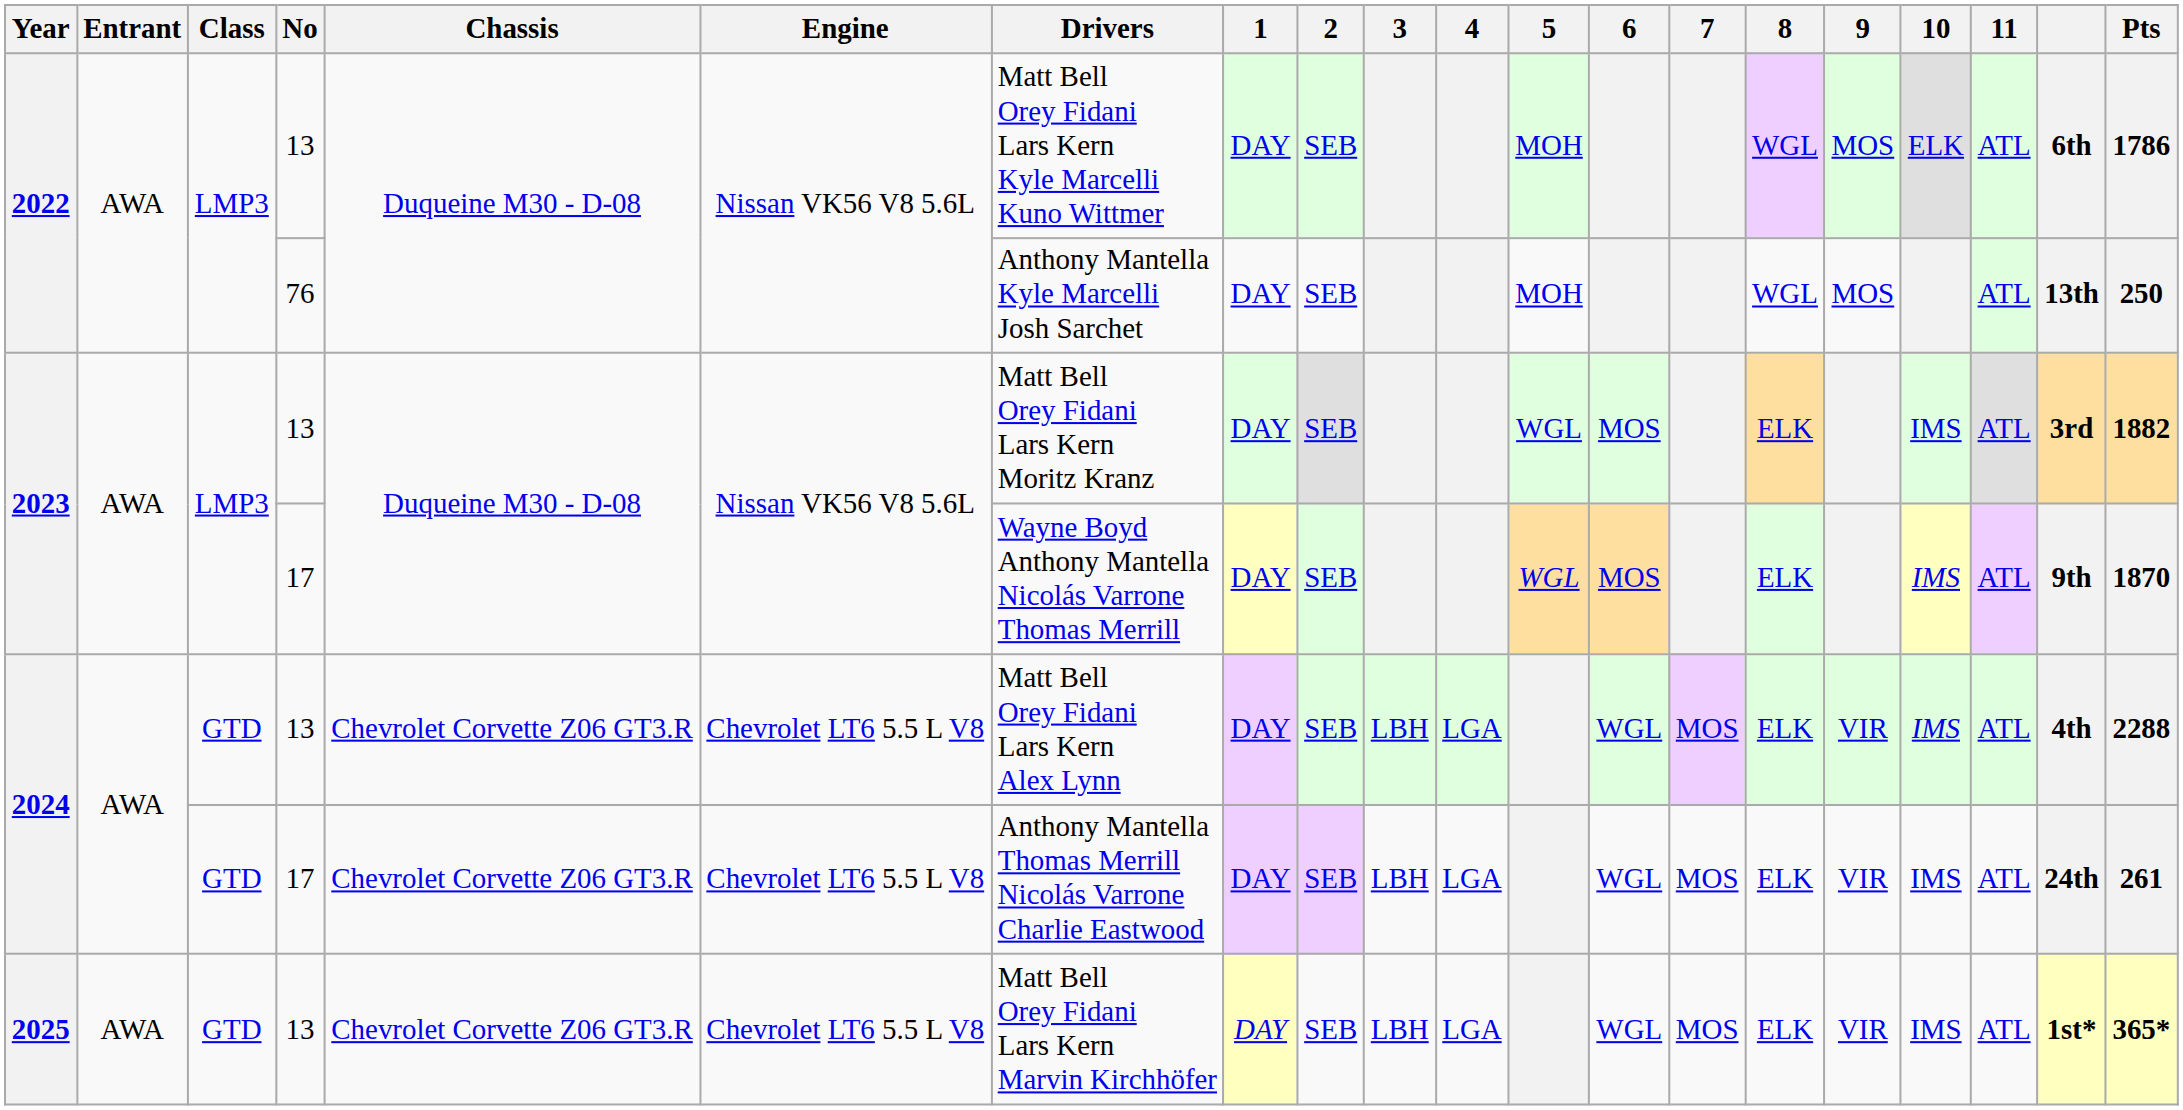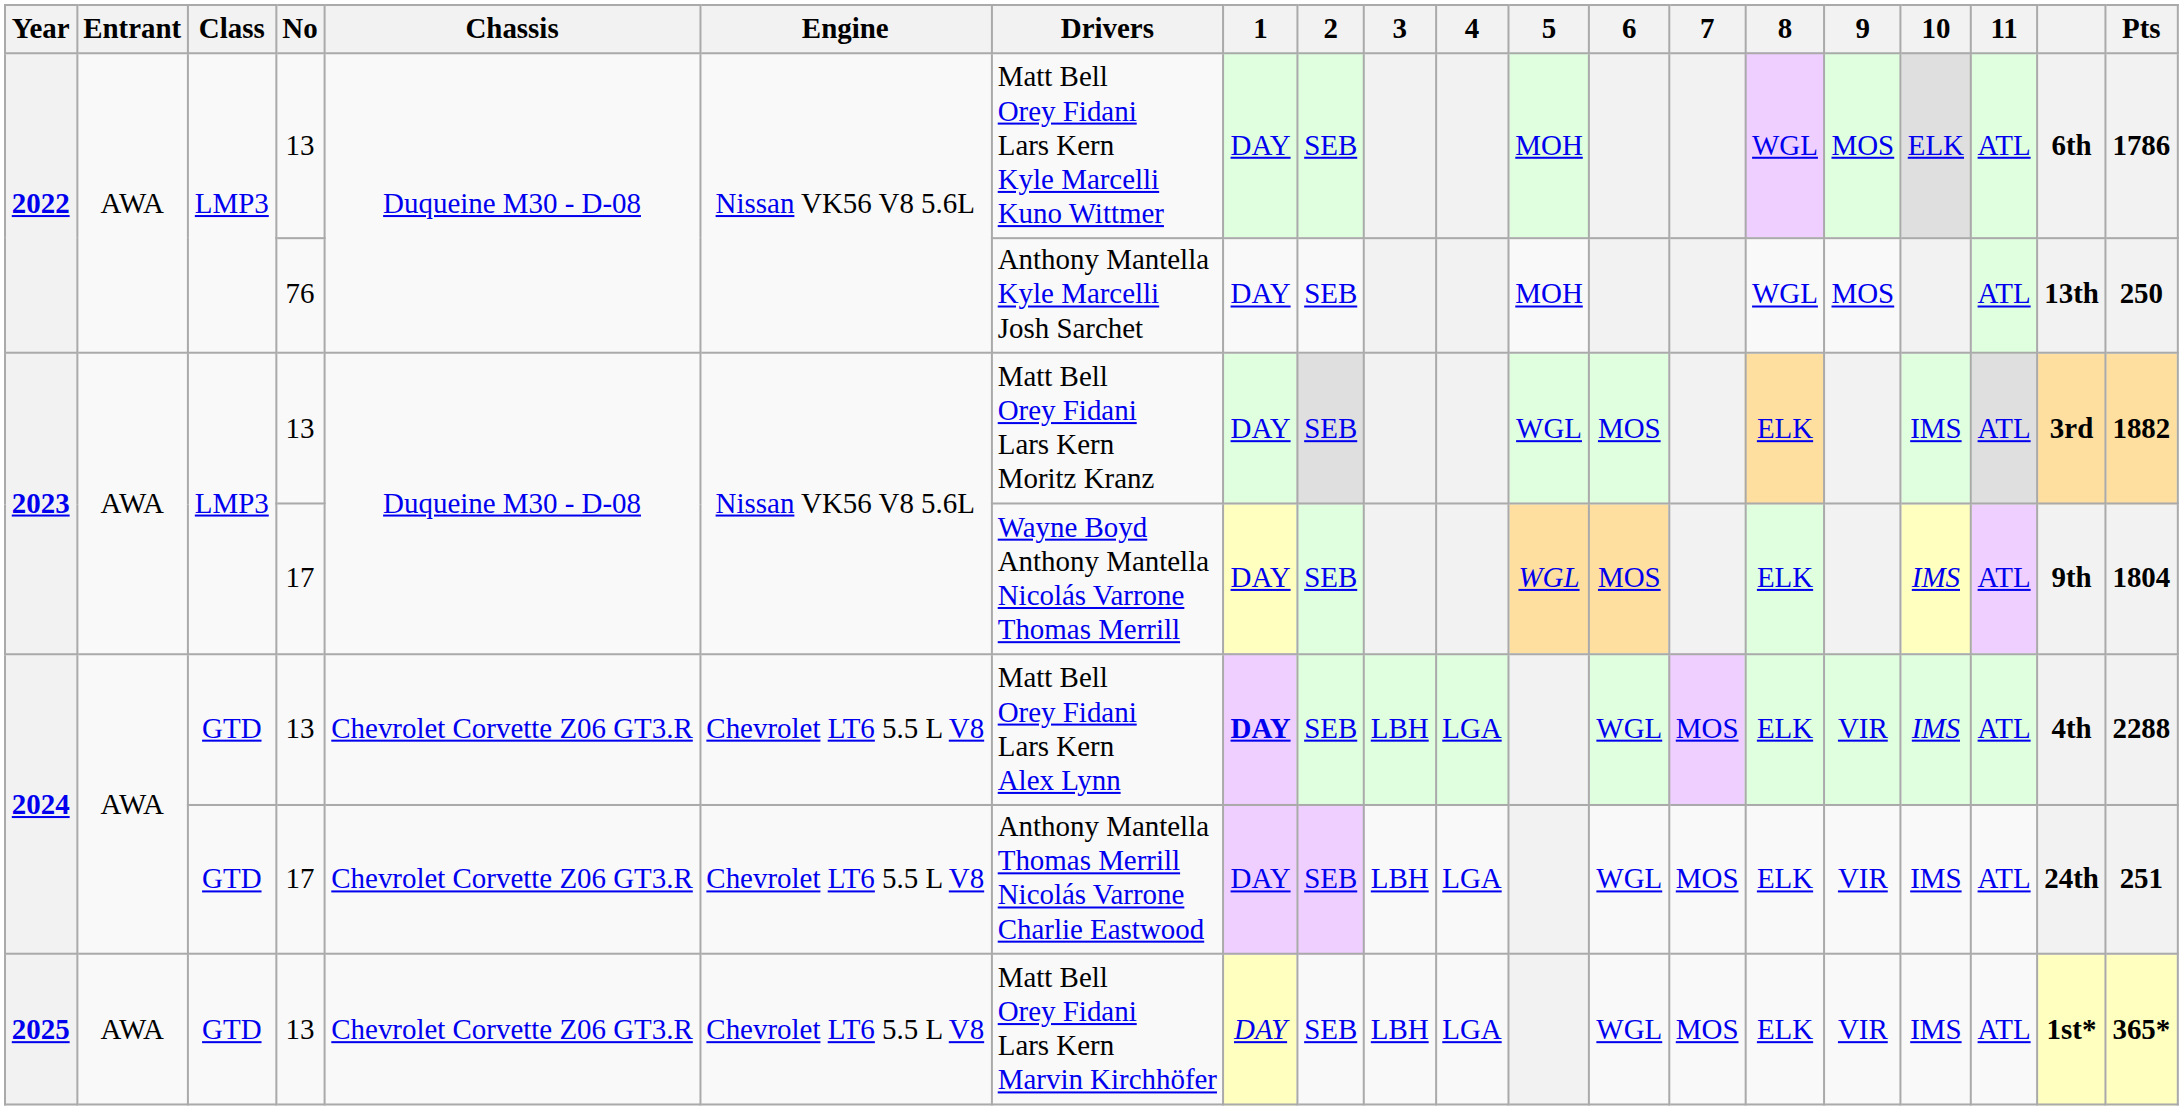2023 / 17 | Pts: 1870 -> 1804
2024 / 13 | 1: normal -> bold
2024 / 17 | Pts: 261 -> 251
